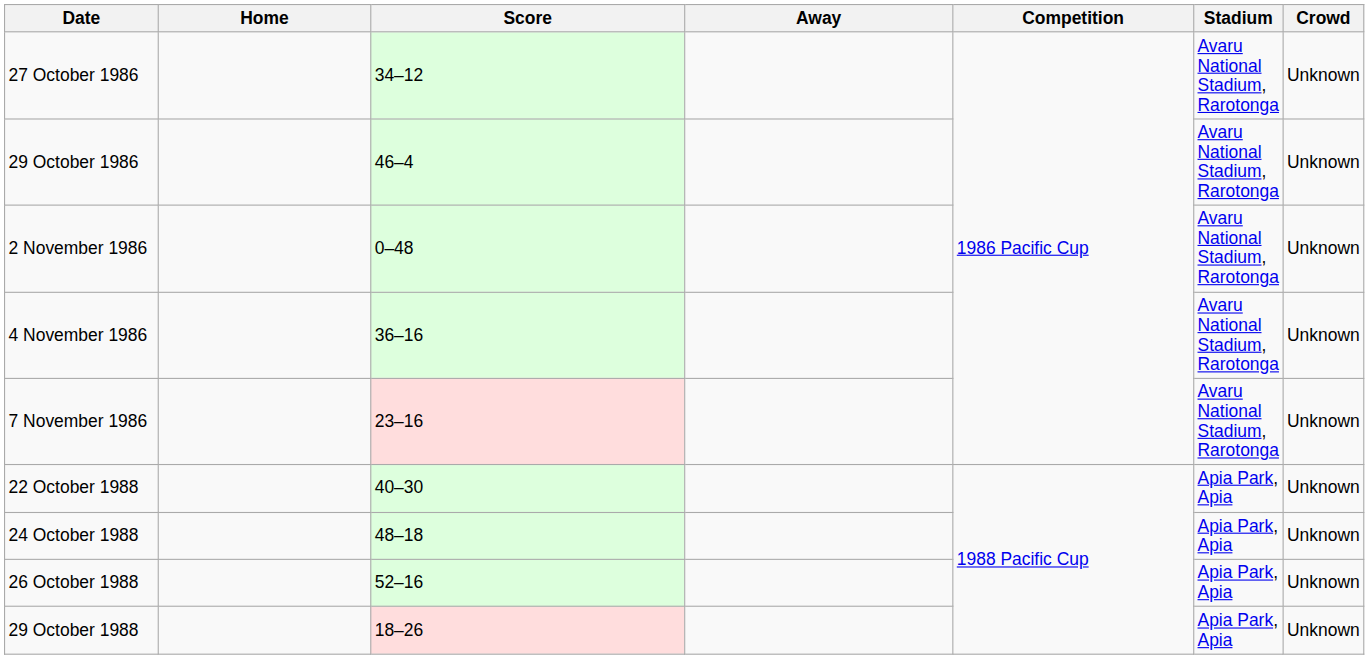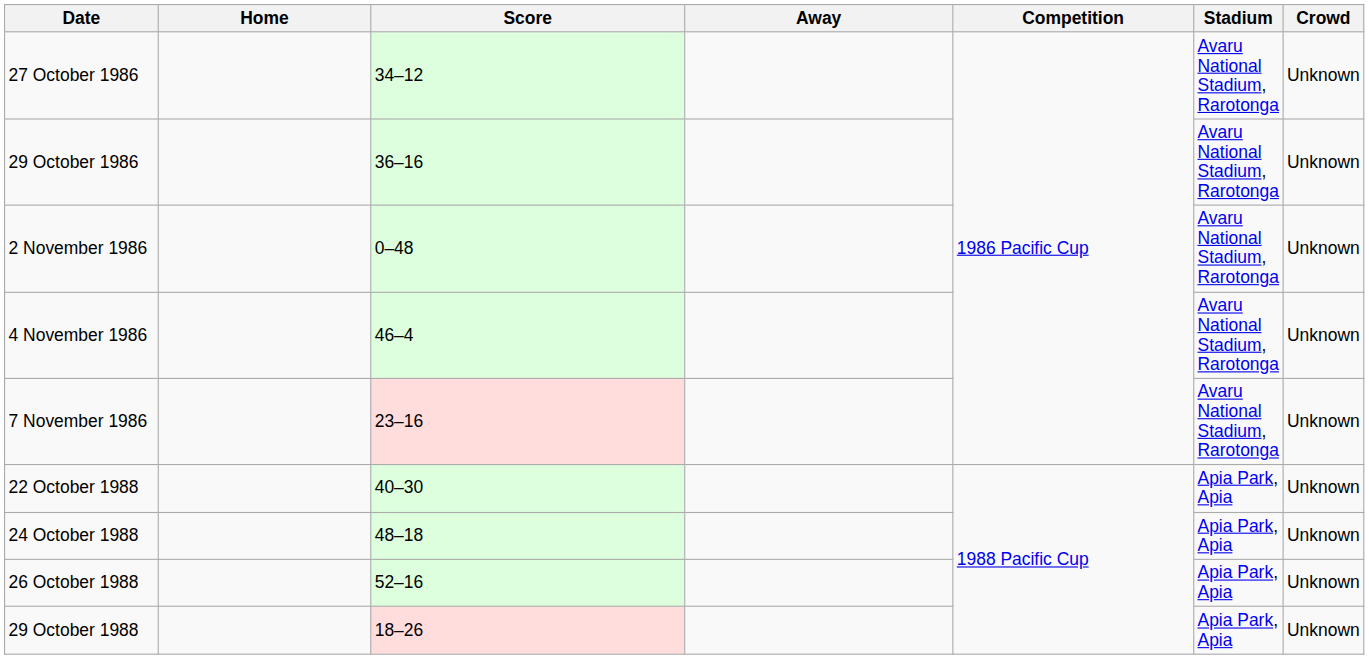29 October 1986 | Score: 46–4 -> 36–16
4 November 1986 | Score: 36–16 -> 46–4
